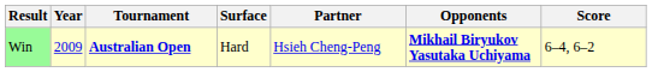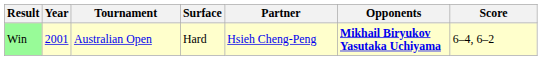Win | Year: 2009 -> 2001
Win | Tournament: bold -> normal
